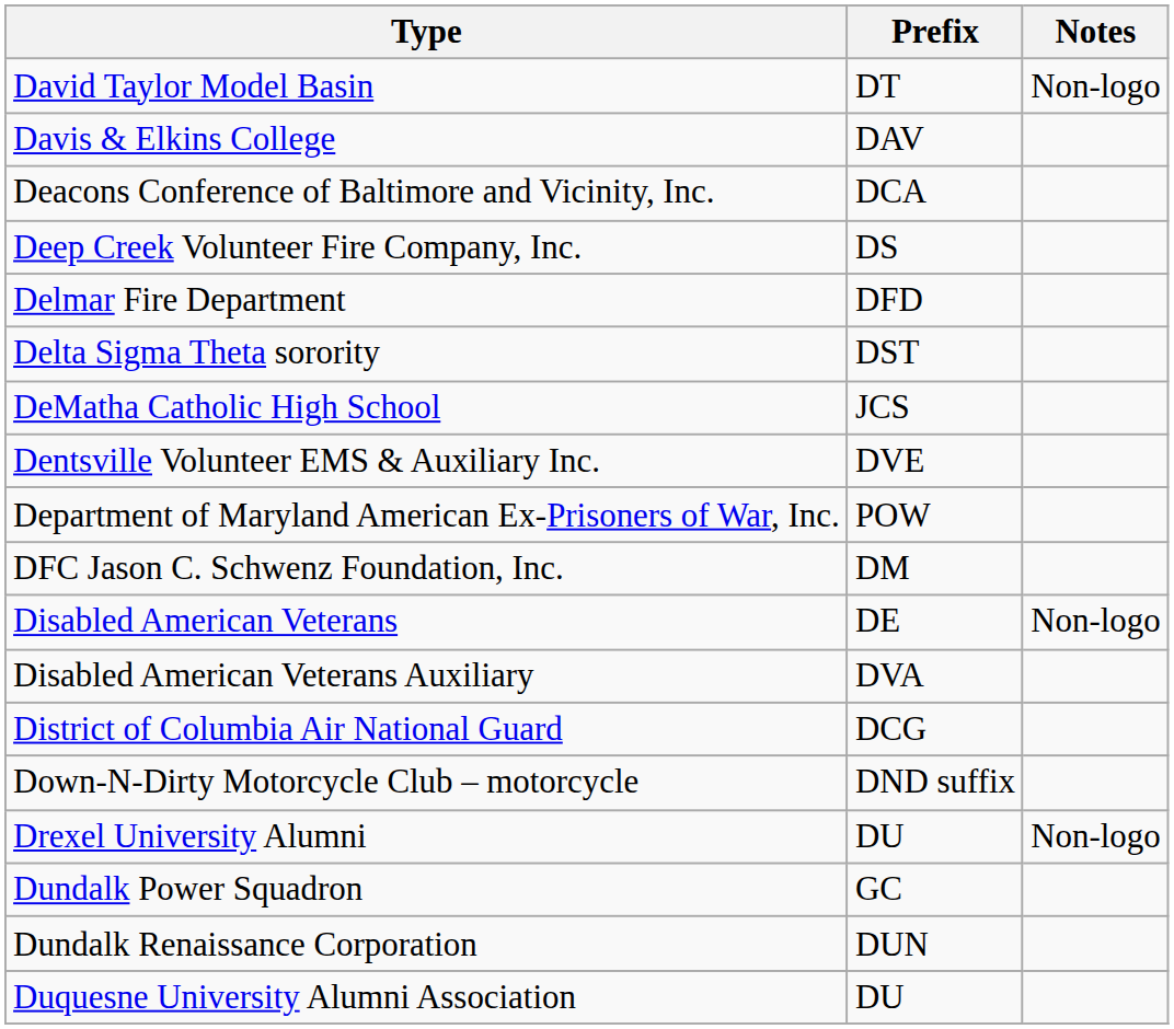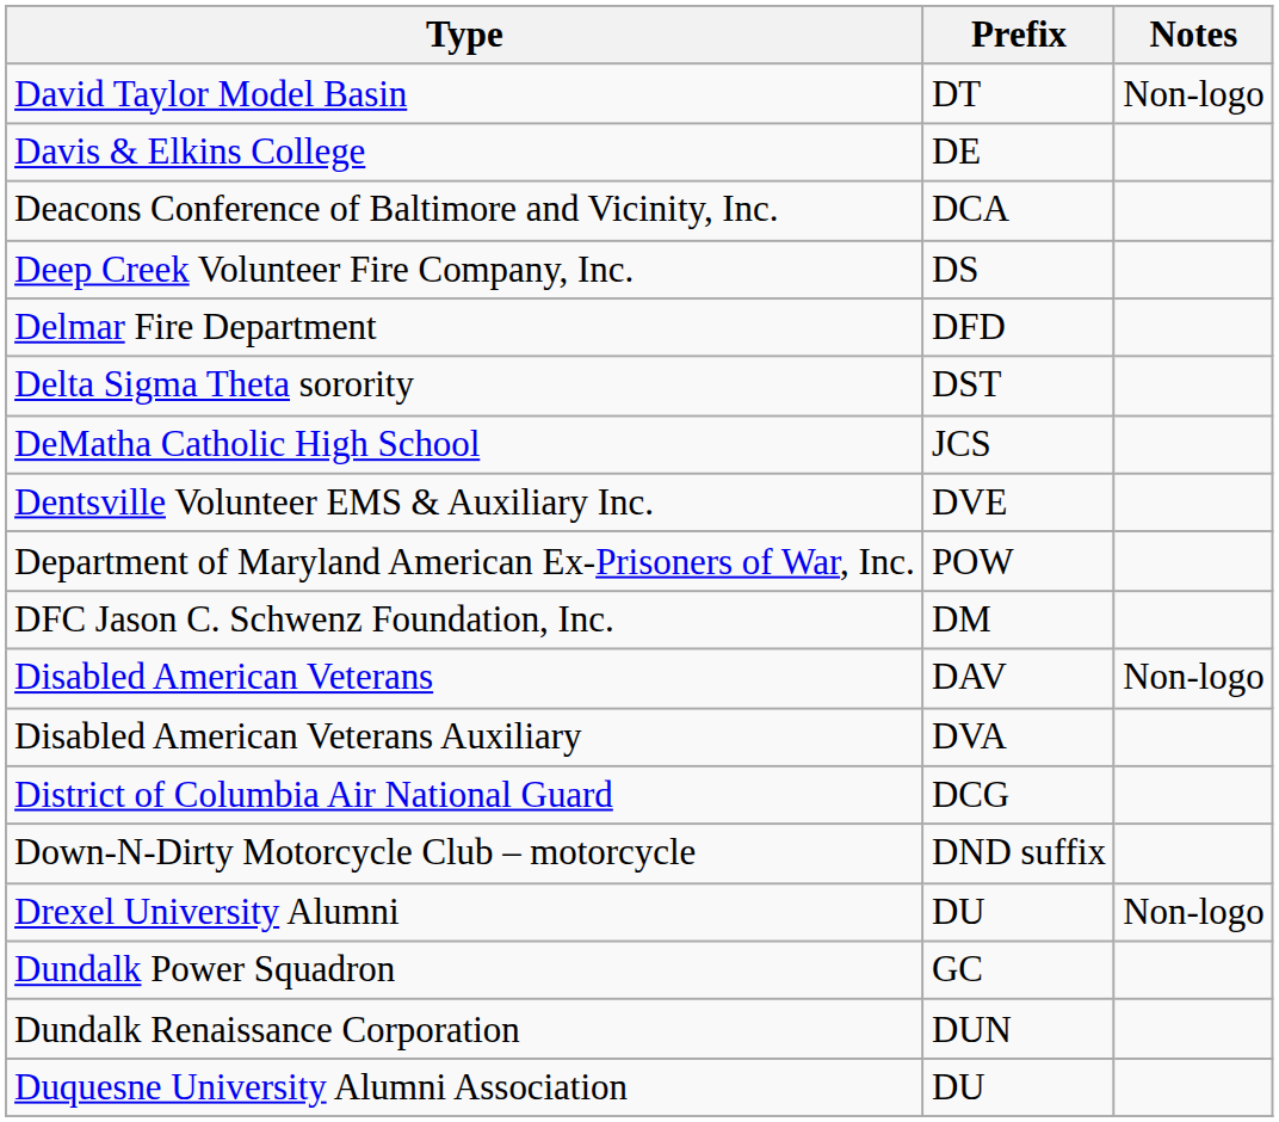Davis & Elkins College | Prefix: DAV -> DE
Disabled American Veterans | Prefix: DE -> DAV
